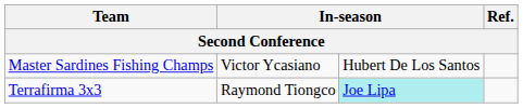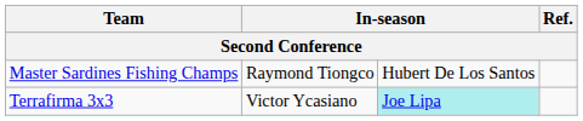Master Sardines Fishing Champs | column 2: Victor Ycasiano -> Raymond Tiongco
Terrafirma 3x3 | column 2: Raymond Tiongco -> Victor Ycasiano
